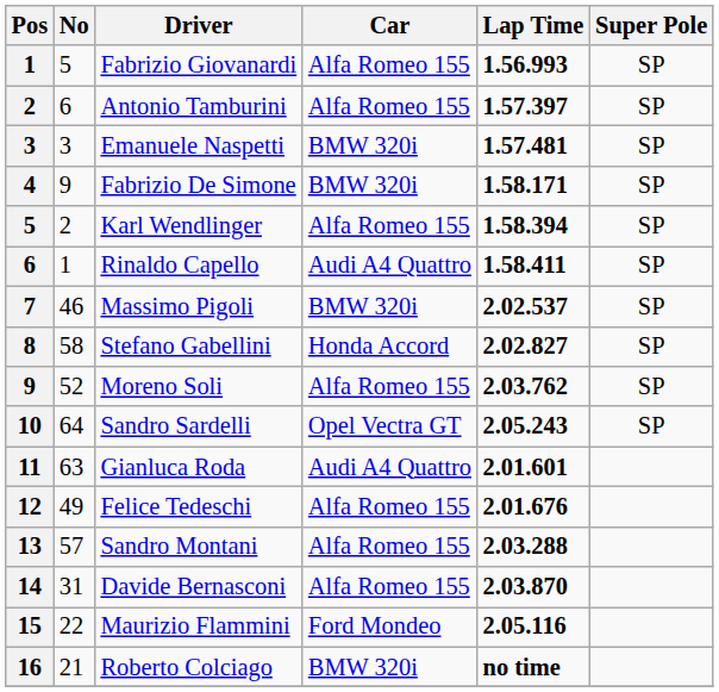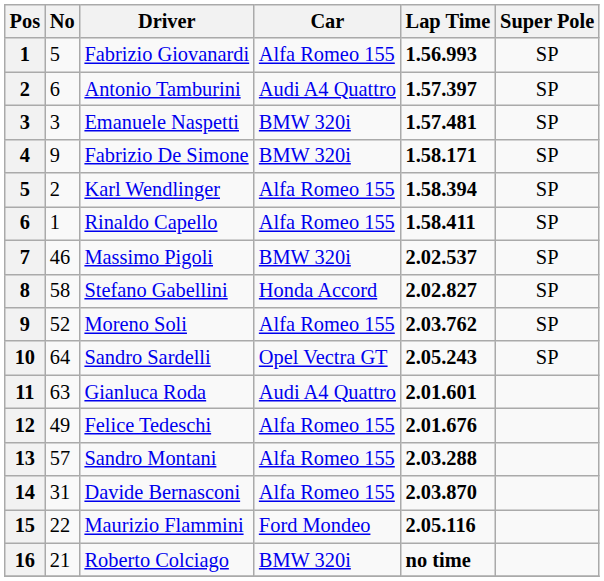Antonio Tamburini | Car: Alfa Romeo 155 -> Audi A4 Quattro
Rinaldo Capello | Car: Audi A4 Quattro -> Alfa Romeo 155
